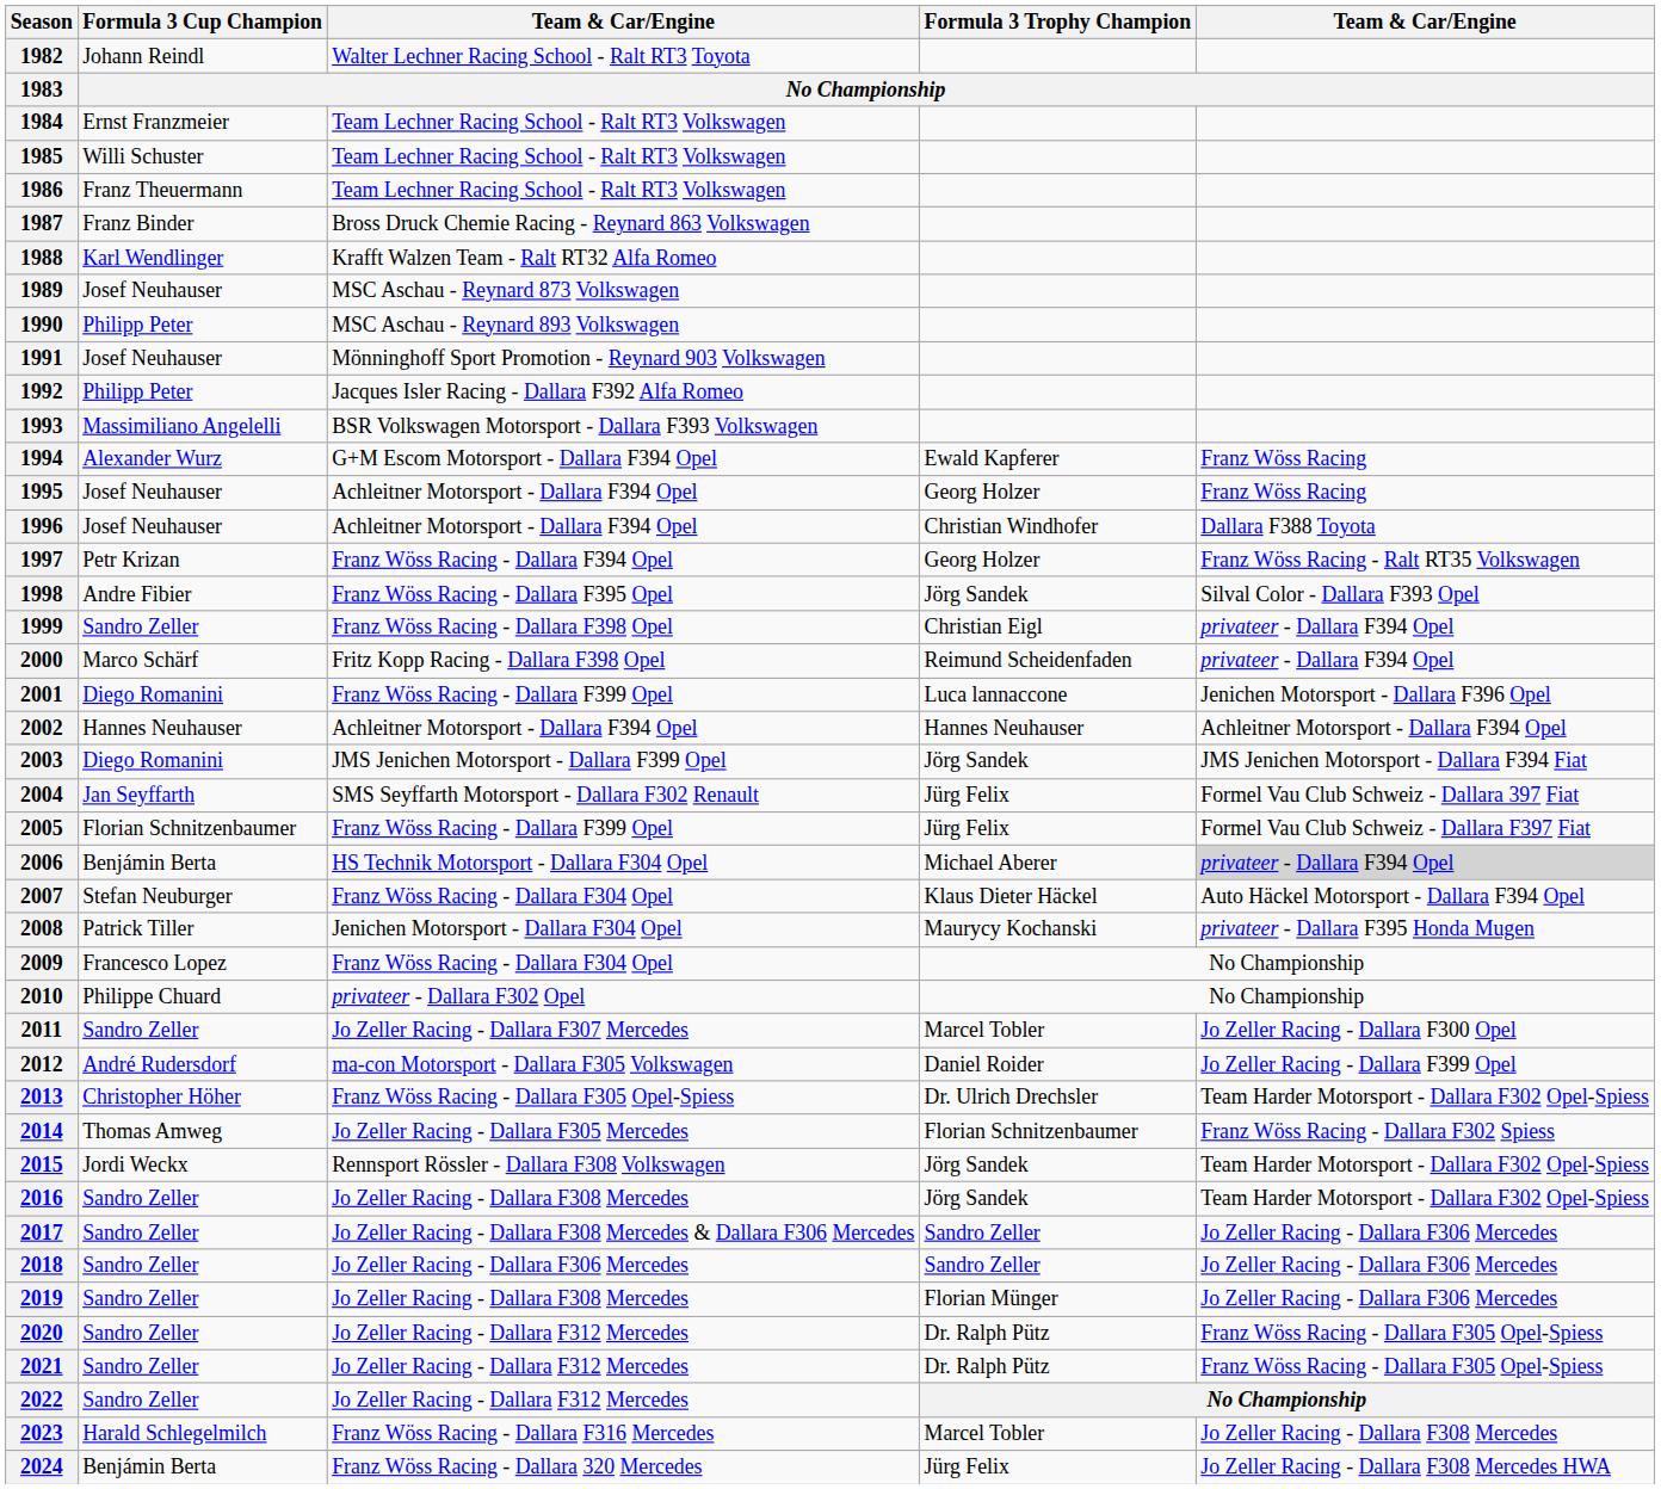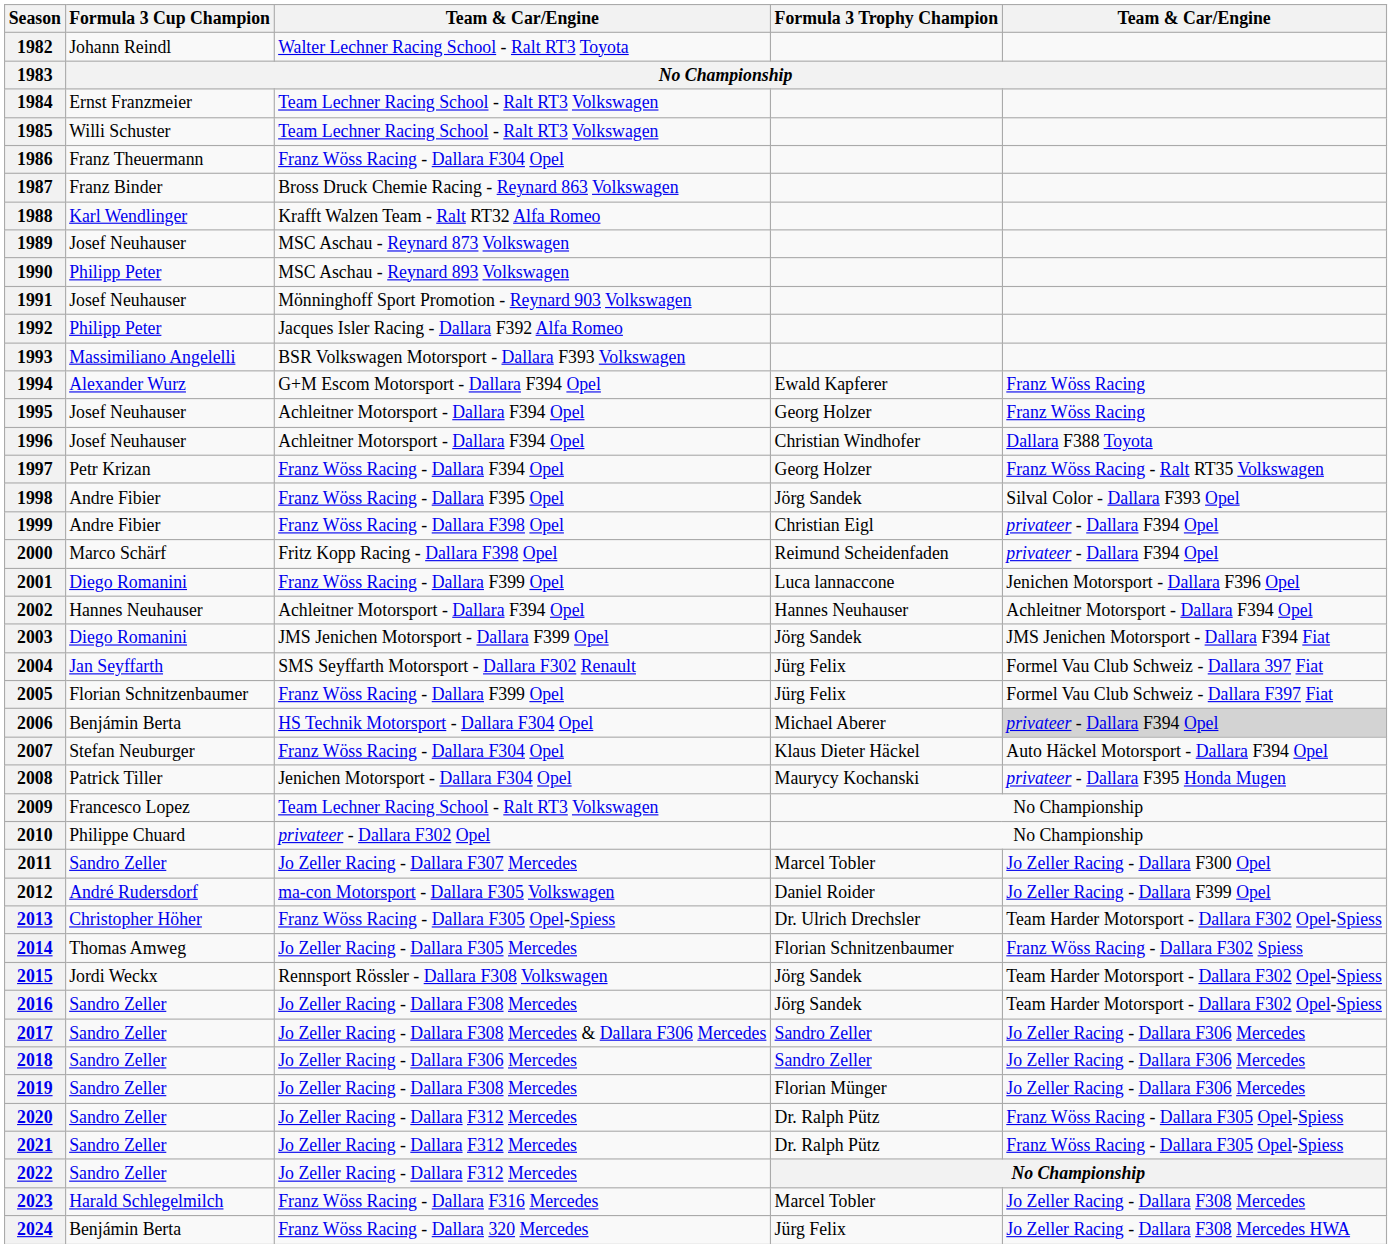1986 | column 3: Team Lechner Racing School - Ralt RT3 Volkswagen -> Franz Wöss Racing - Dallara F304 Opel
1999 | Formula 3 Cup Champion: Sandro Zeller -> Andre Fibier
2009 | column 3: Franz Wöss Racing - Dallara F304 Opel -> Team Lechner Racing School - Ralt RT3 Volkswagen
